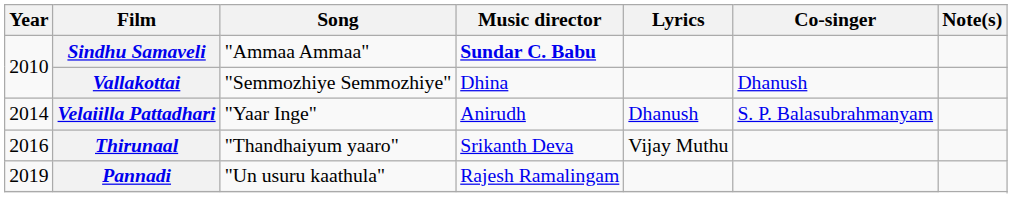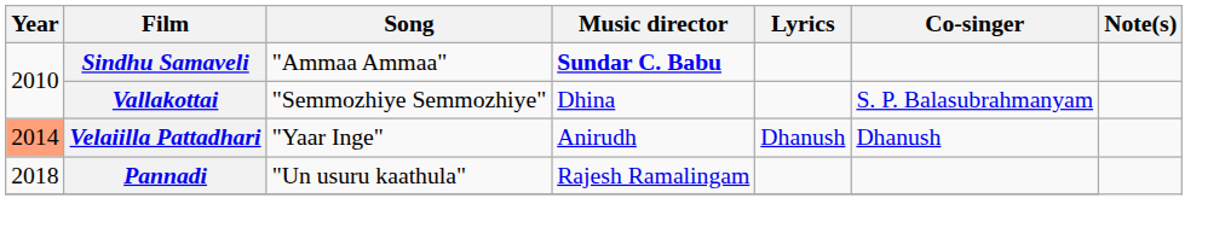Vallakottai | Co-singer: Dhanush -> S. P. Balasubrahmanyam
Velaiilla Pattadhari | Year: no background -> lightsalmon background
Velaiilla Pattadhari | Co-singer: S. P. Balasubrahmanyam -> Dhanush
- row: 2016 | Thirunaal | "Thandhaiyum yaaro" | Srikanth Deva | Vijay Muthu
Pannadi | Year: 2019 -> 2018
